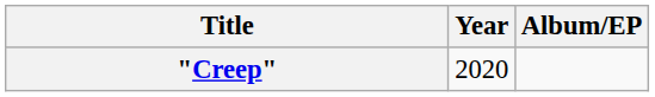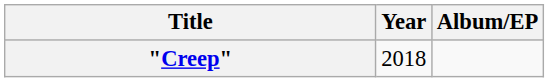"Creep" | Year: 2020 -> 2018
